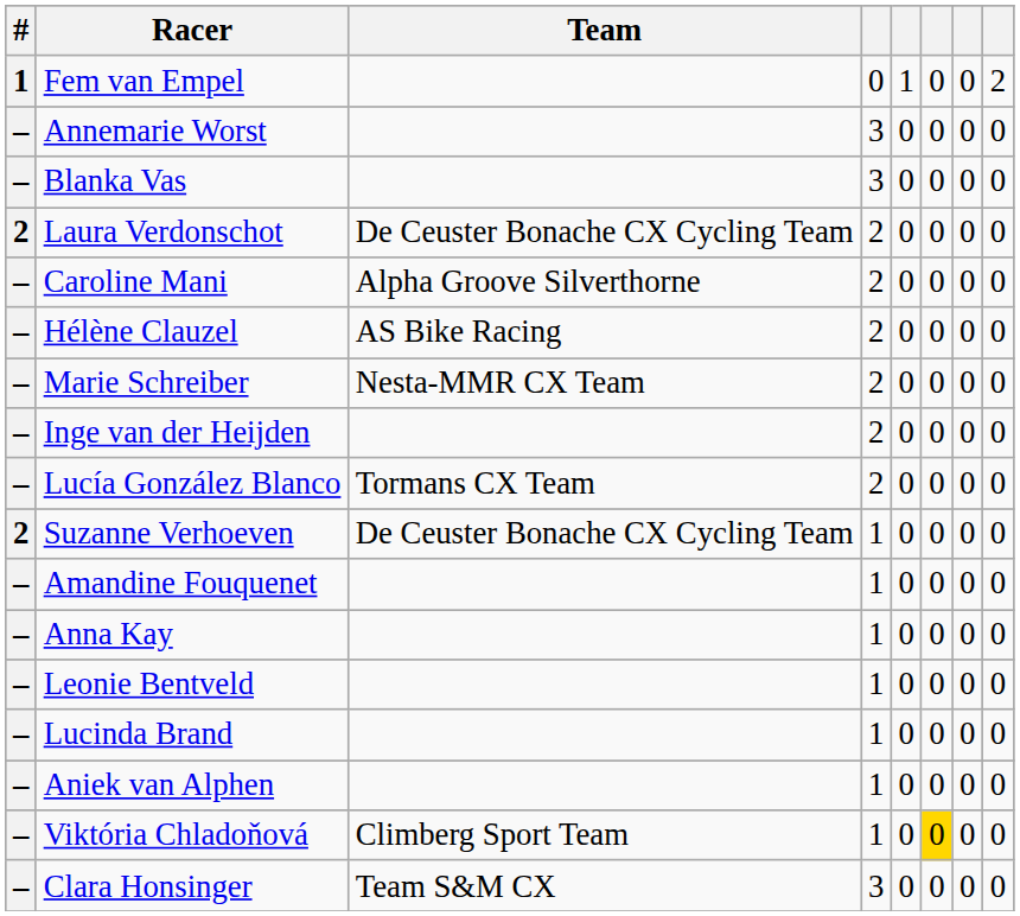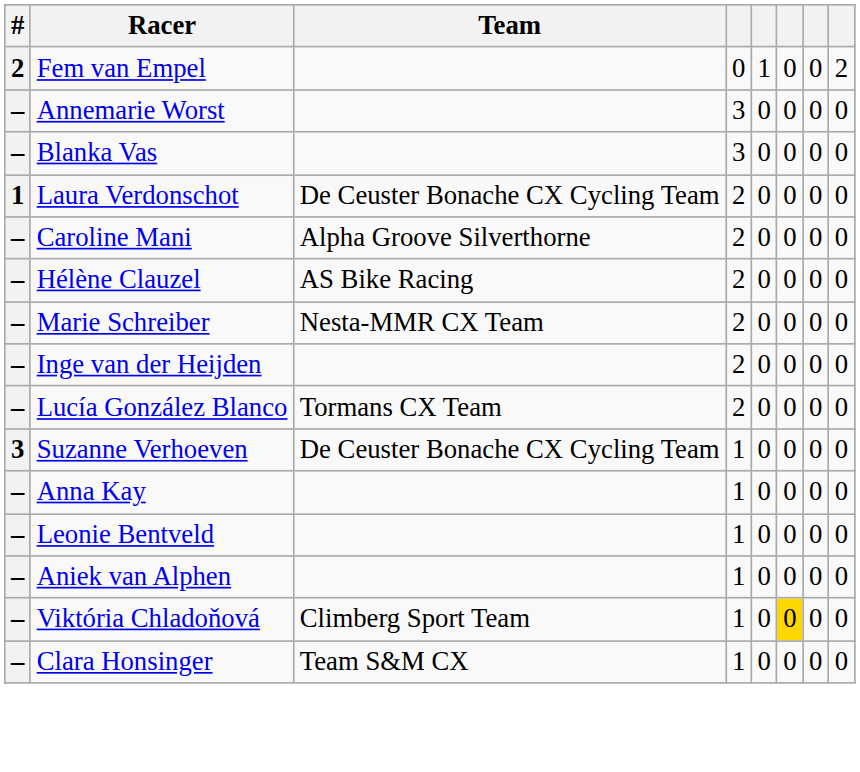Fem van Empel | #: 1 -> 2
Laura Verdonschot | #: 2 -> 1
Suzanne Verhoeven | #: 2 -> 3
- row: – | Amandine Fouquenet | 1 | 0 | 0 | 0 | 0
- row: – | Lucinda Brand | 1 | 0 | 0 | 0 | 0
Clara Honsinger | column 4: 3 -> 1
